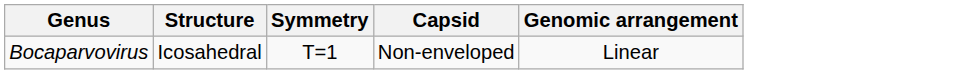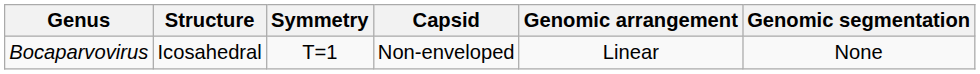+ column: Genomic segmentation | None
